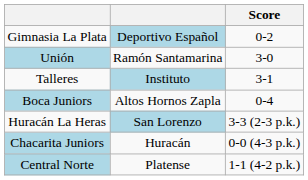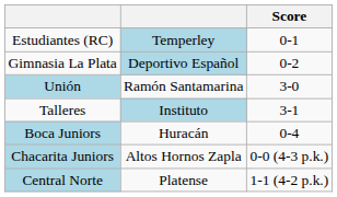+ row: Estudiantes (RC) | Temperley | 0-1
Boca Juniors | column 2: Altos Hornos Zapla -> Huracán
- row: Huracán La Heras | San Lorenzo | 3-3 (2-3 p.k.)
Chacarita Juniors | column 2: Huracán -> Altos Hornos Zapla
